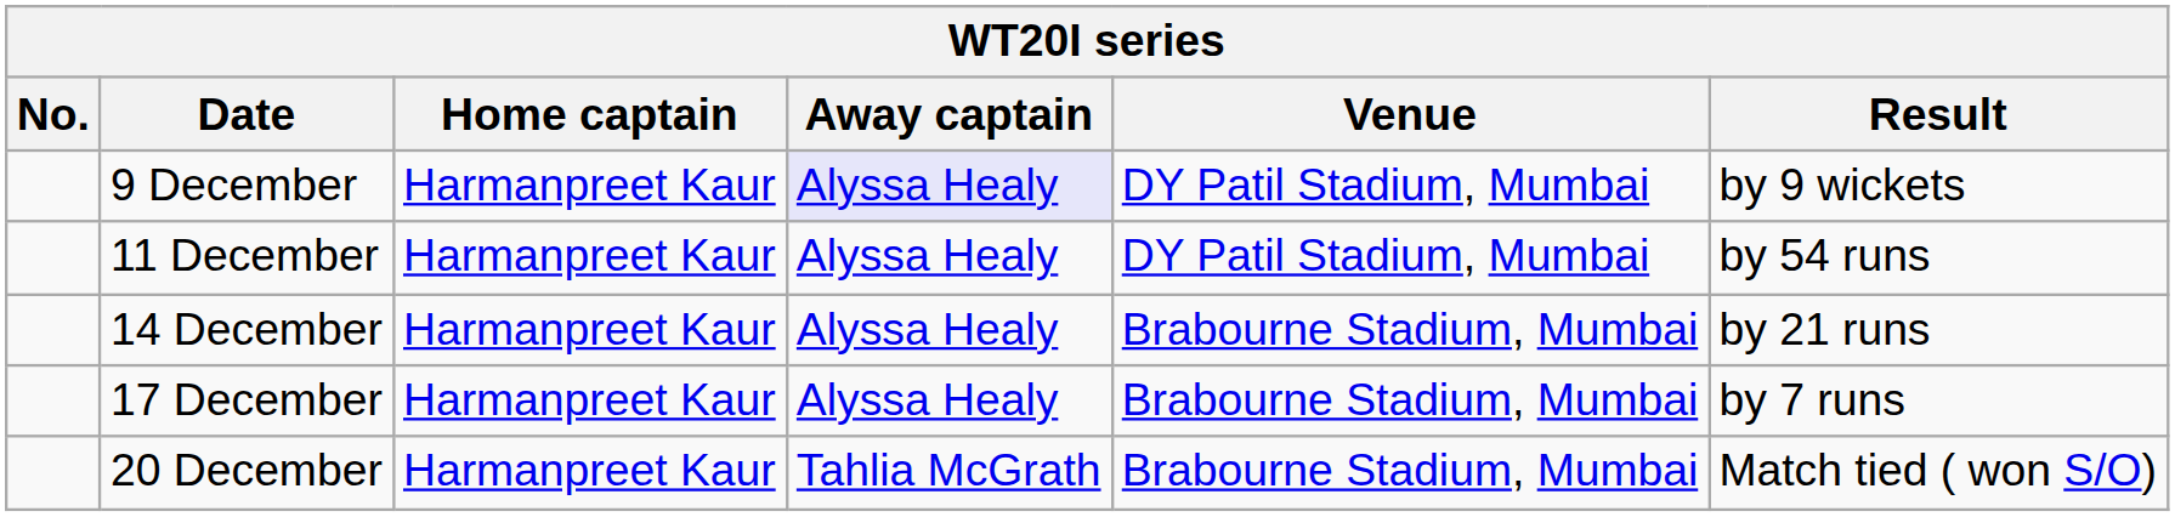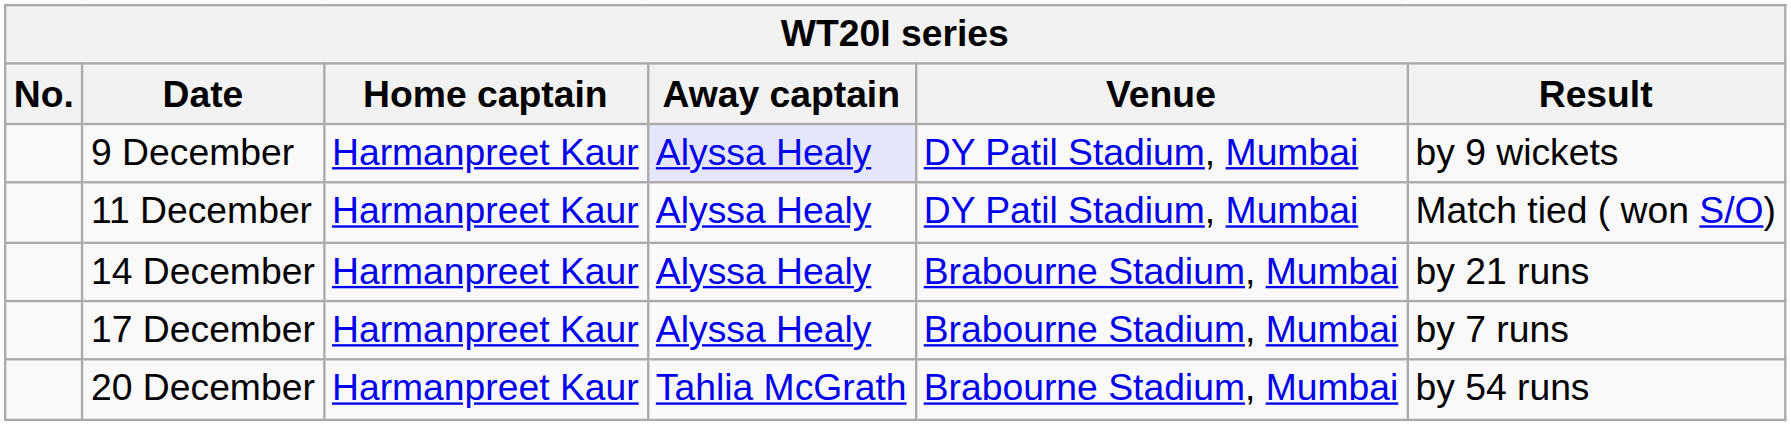11 December | Result: by 54 runs -> Match tied ( won S/O)
20 December | Result: Match tied ( won S/O) -> by 54 runs
